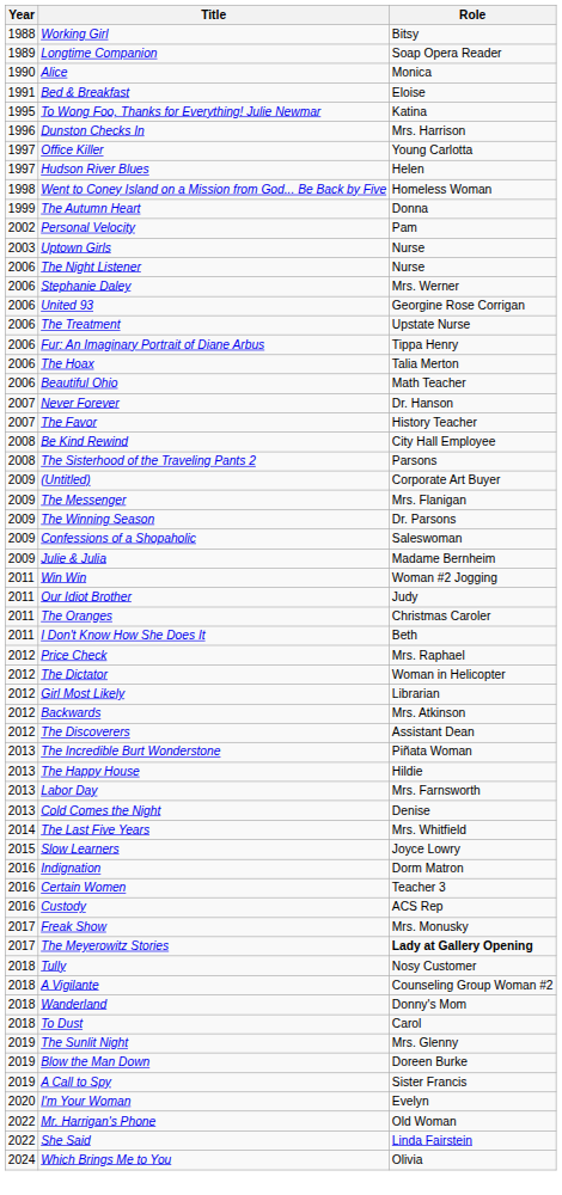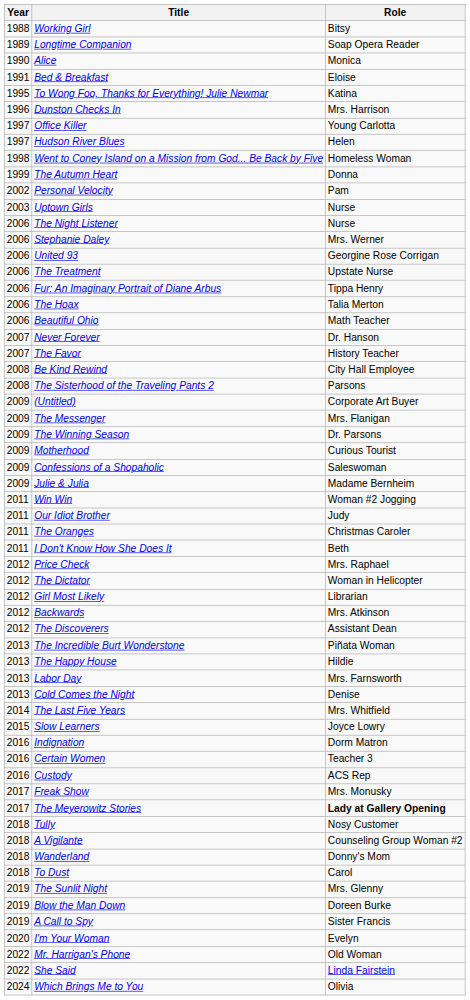+ row: 2009 | Motherhood | Curious Tourist
